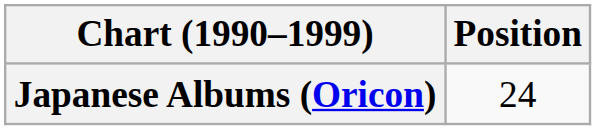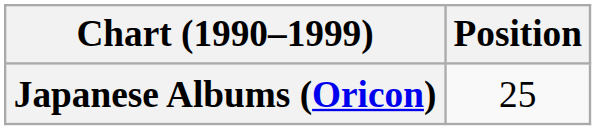Japanese Albums (Oricon) | Position: 24 -> 25
